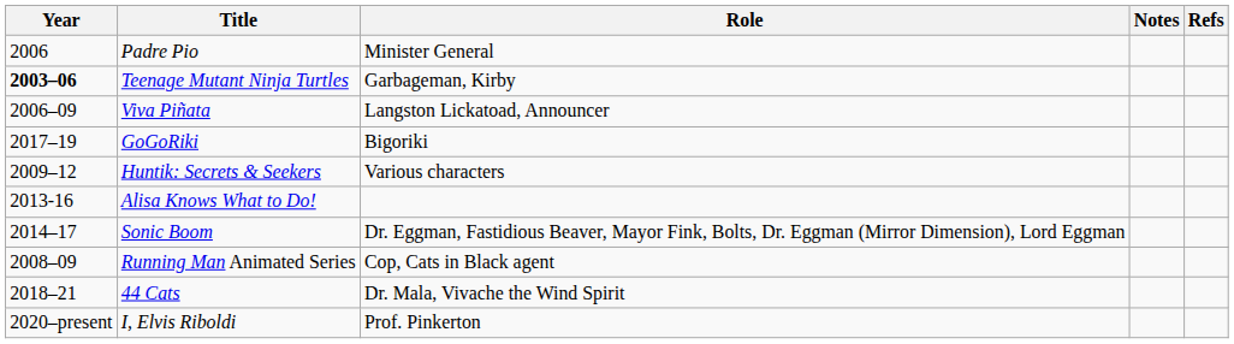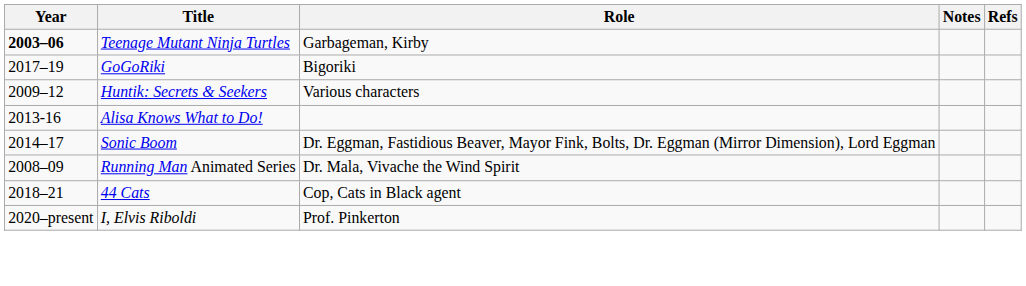- row: 2006 | Padre Pio | Minister General
- row: 2006–09 | Viva Piñata | Langston Lickatoad, Announcer
Running Man Animated Series | Role: Cop, Cats in Black agent -> Dr. Mala, Vivache the Wind Spirit
44 Cats | Role: Dr. Mala, Vivache the Wind Spirit -> Cop, Cats in Black agent
